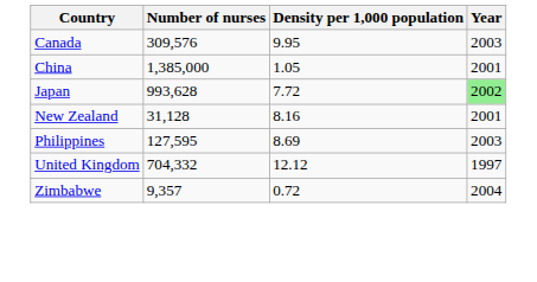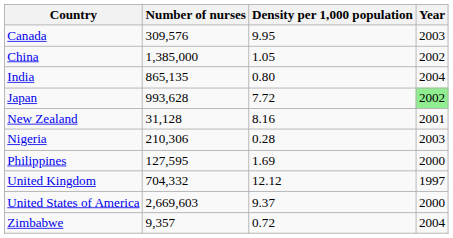China | Year: 2001 -> 2002
+ row: India | 865,135 | 0.80 | 2004
+ row: Nigeria | 210,306 | 0.28 | 2003
Philippines | Density per 1,000 population: 8.69 -> 1.69
Philippines | Year: 2003 -> 2000
+ row: United States of America | 2,669,603 | 9.37 | 2000
